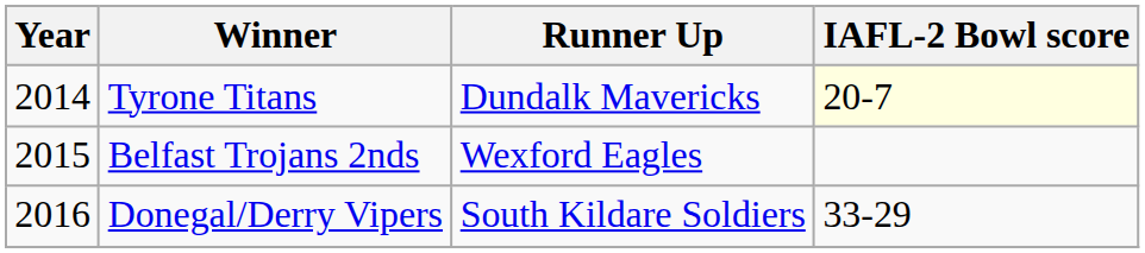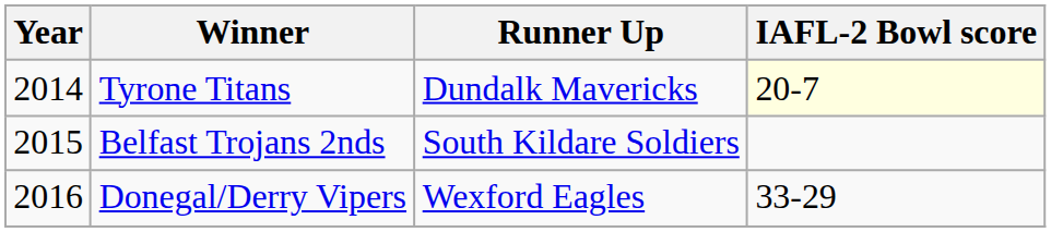Belfast Trojans 2nds | Runner Up: Wexford Eagles -> South Kildare Soldiers
Donegal/Derry Vipers | Runner Up: South Kildare Soldiers -> Wexford Eagles
